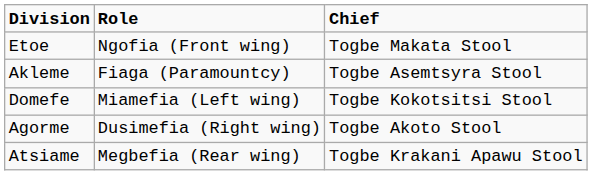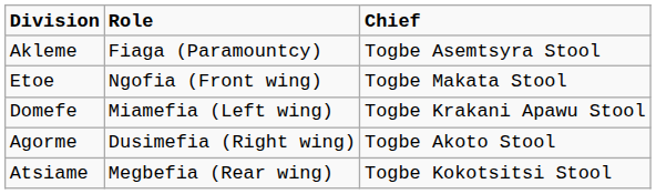rows swapped: Etoe <-> Akleme
Domefe | Chief: Togbe Kokotsitsi Stool -> Togbe Krakani Apawu Stool
Atsiame | Chief: Togbe Krakani Apawu Stool -> Togbe Kokotsitsi Stool
